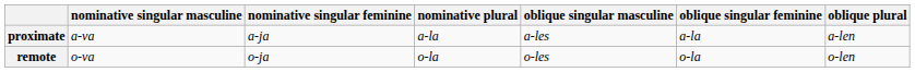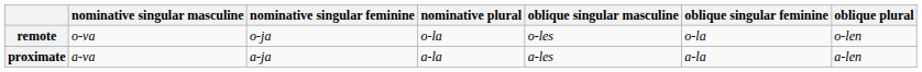rows swapped: proximate <-> remote
